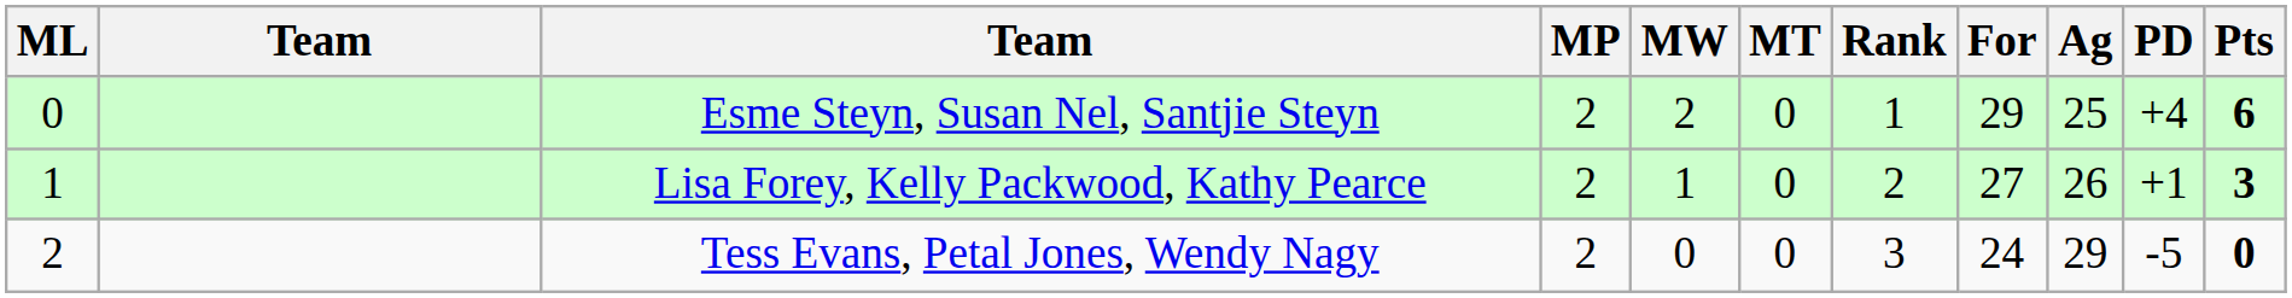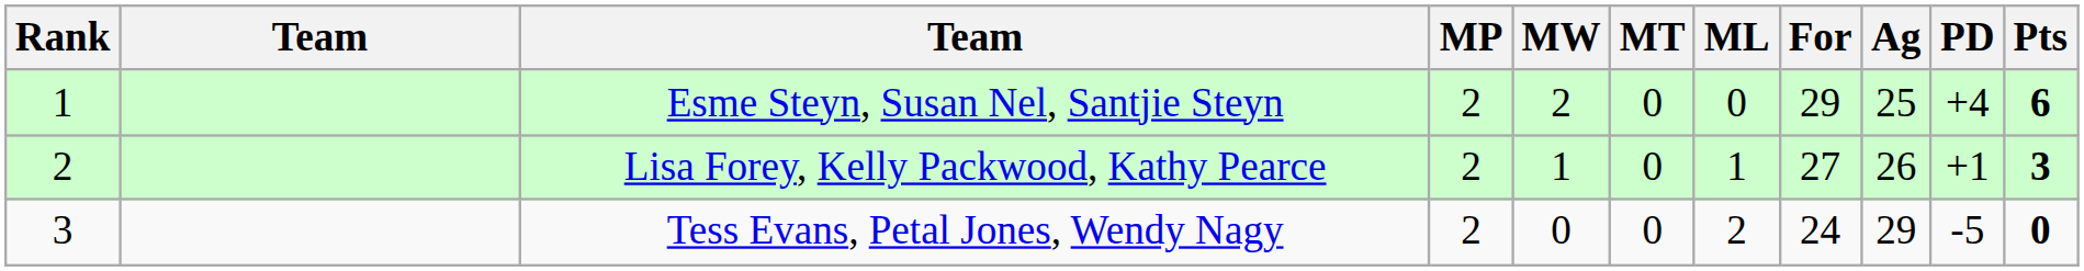columns swapped: Rank <-> ML
